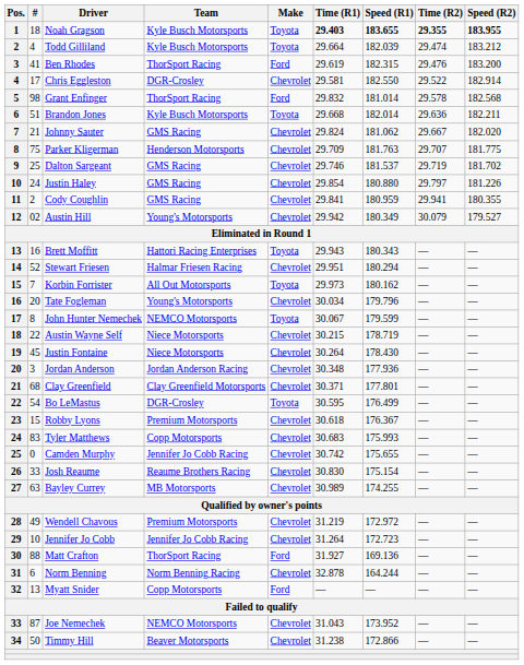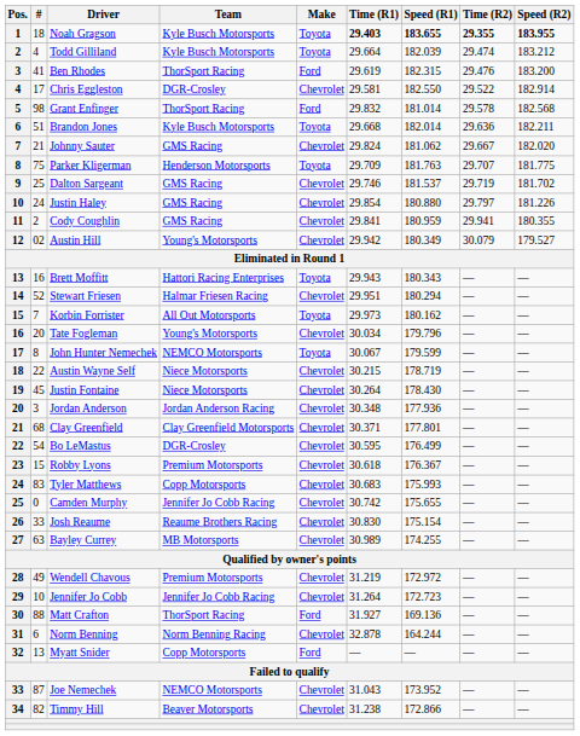Parker Kligerman | Make: Chevrolet -> Toyota
Bo LeMastus | Make: Toyota -> Chevrolet
Timmy Hill | #: 50 -> 82
